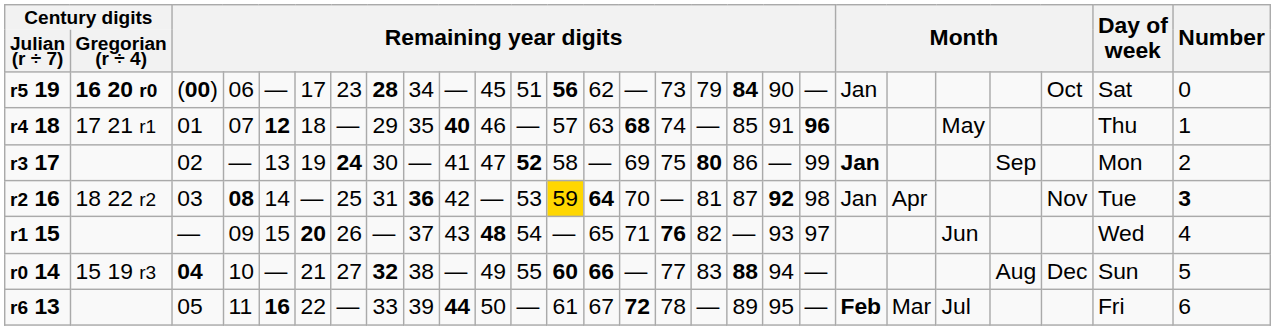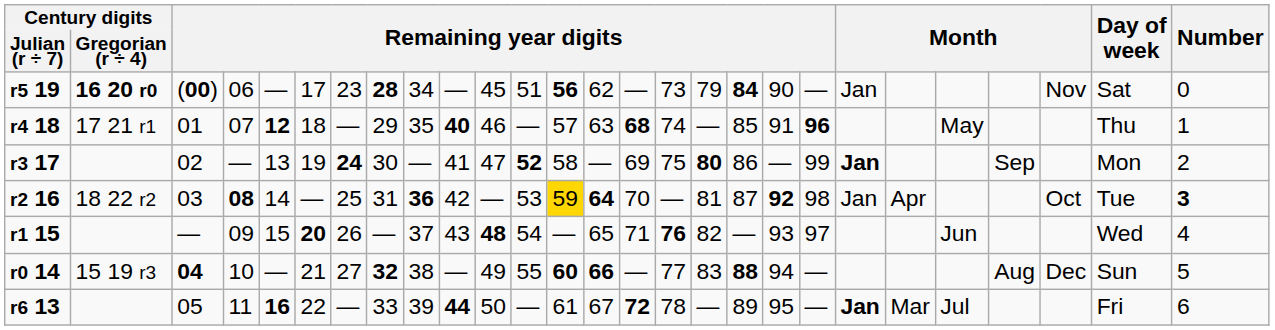r5 19 | column 25: Oct -> Nov
r2 16 | column 25: Nov -> Oct
r6 13 | column 21: Feb -> Jan
